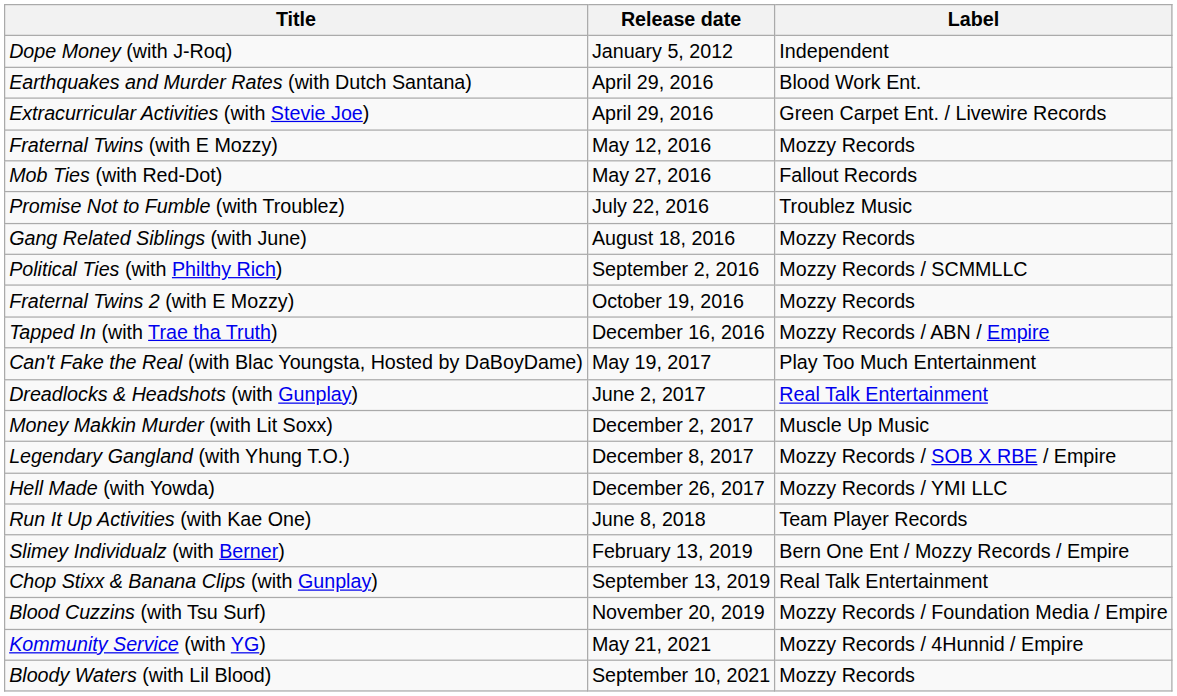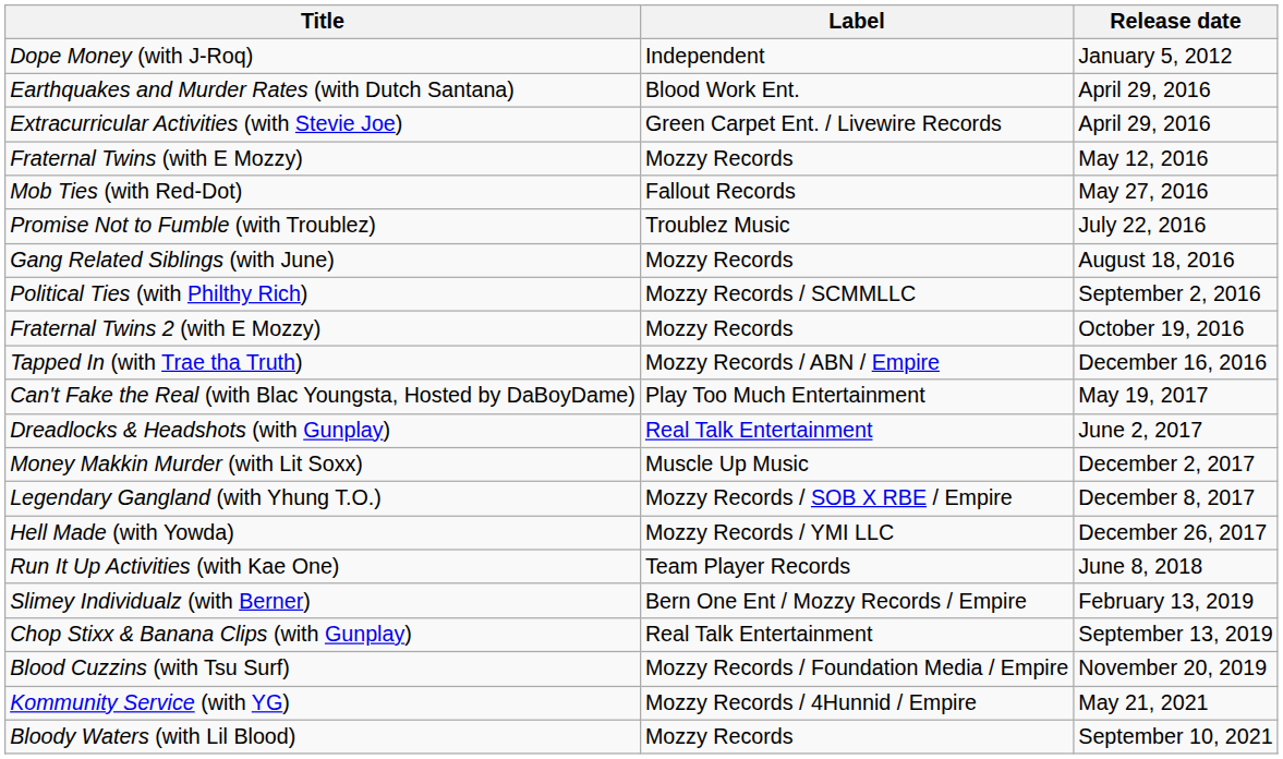columns swapped: Release date <-> Label
